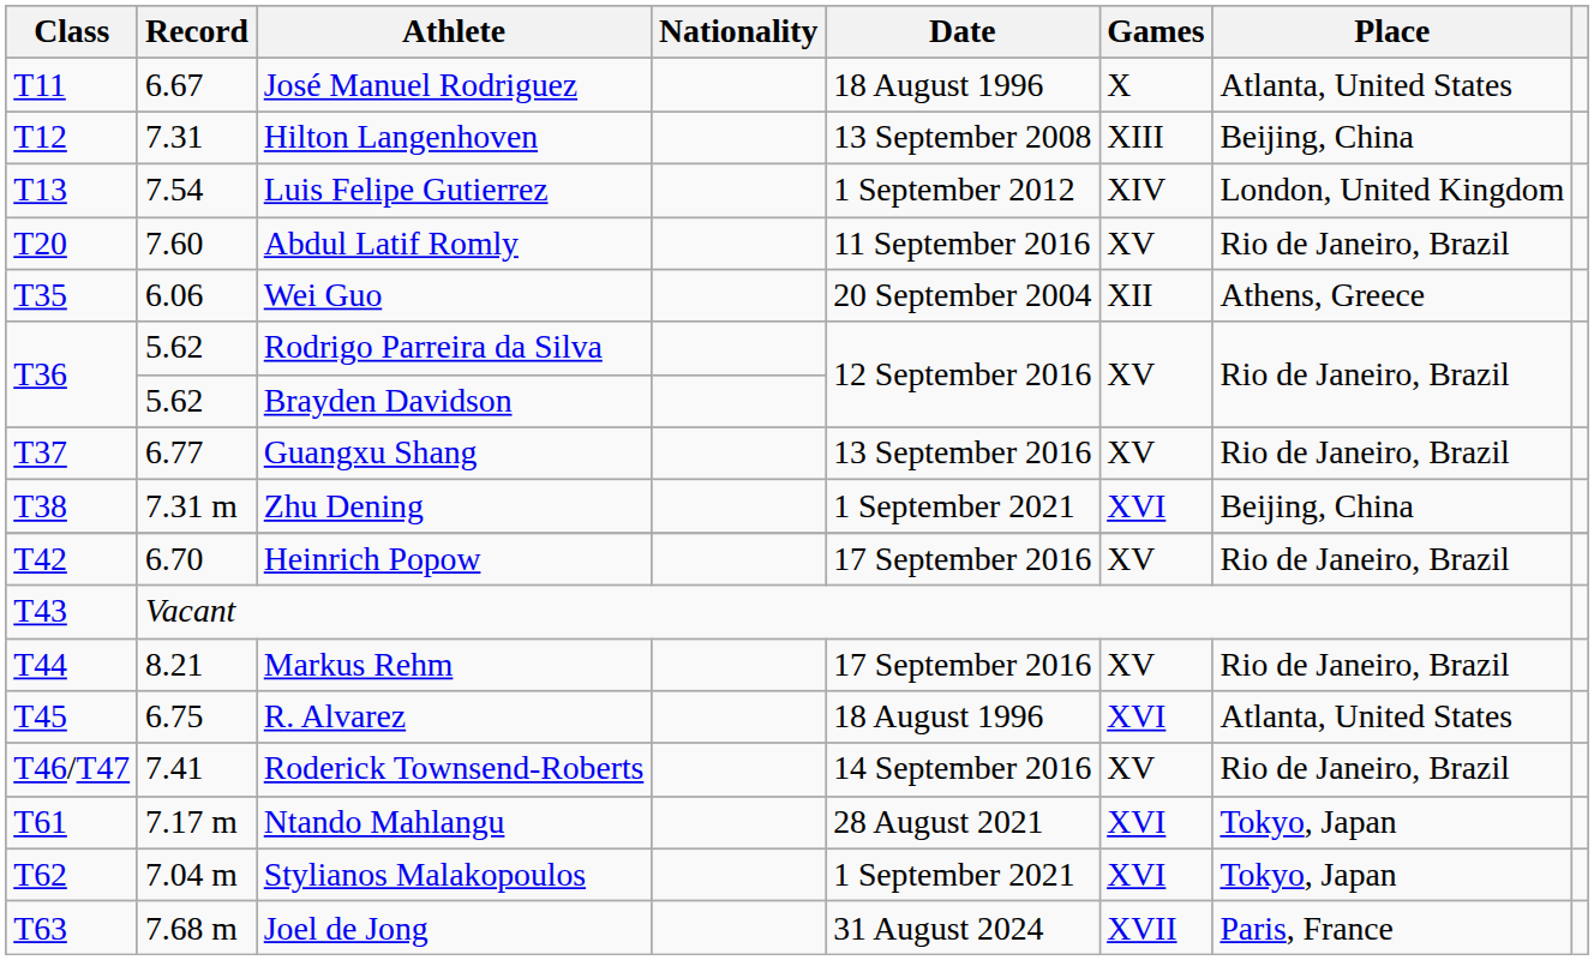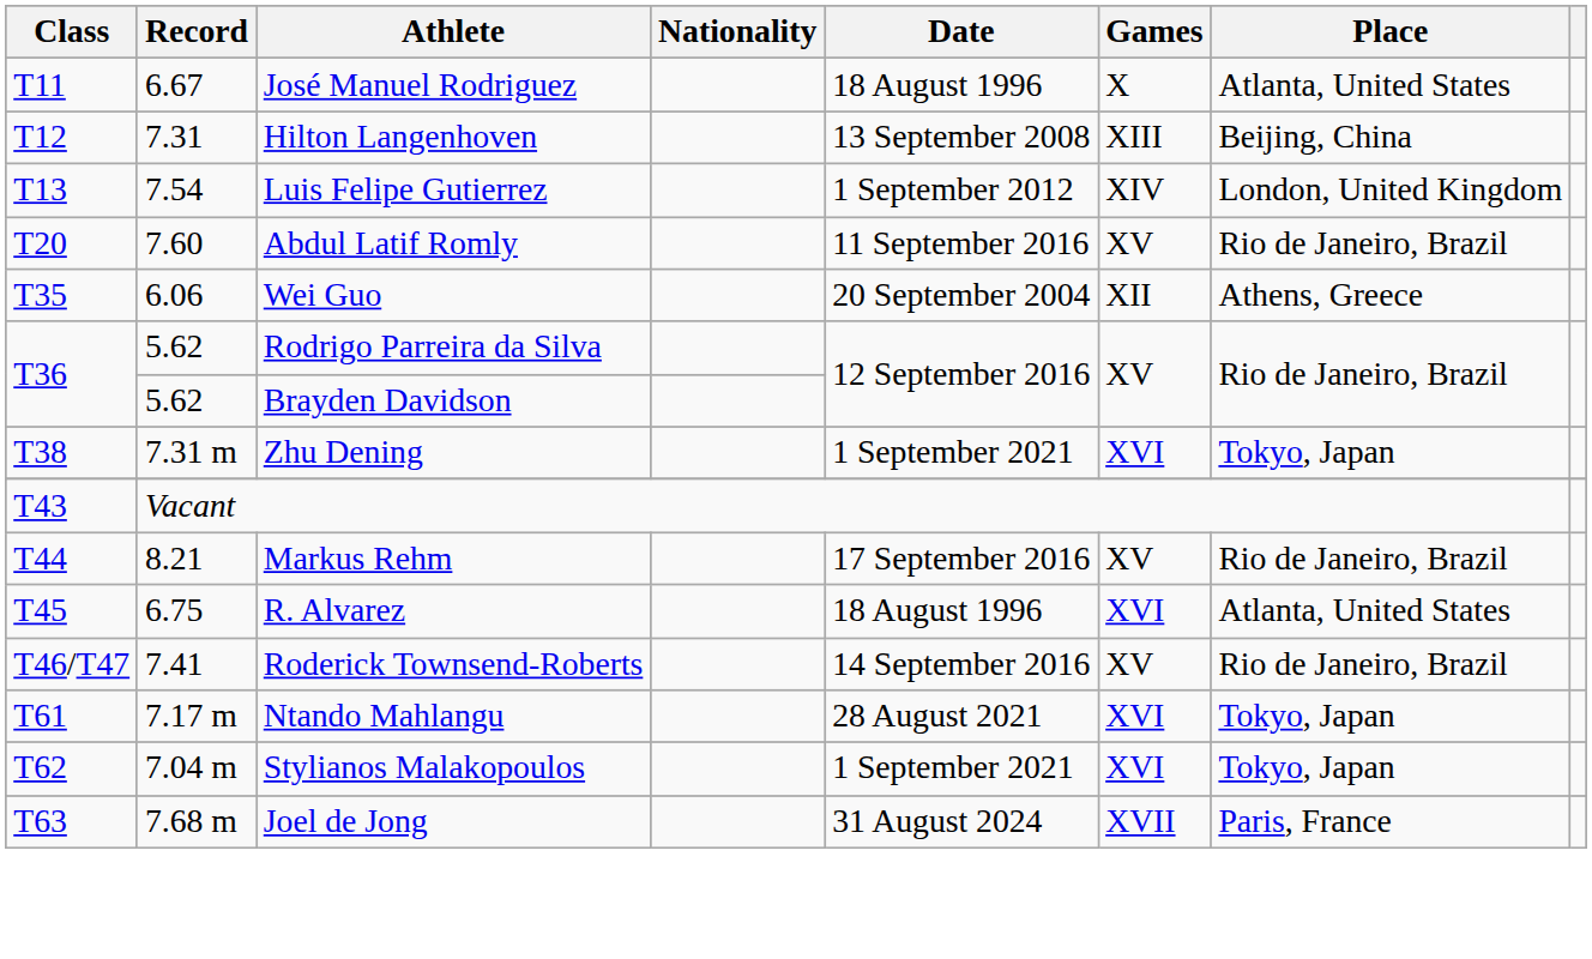- row: T37 | 6.77 | Guangxu Shang | 13 September 2016 | XV | Rio de Janeiro, Brazil
Zhu Dening | Place: Beijing, China -> Tokyo, Japan
- row: T42 | 6.70 | Heinrich Popow | 17 September 2016 | XV | Rio de Janeiro, Brazil
